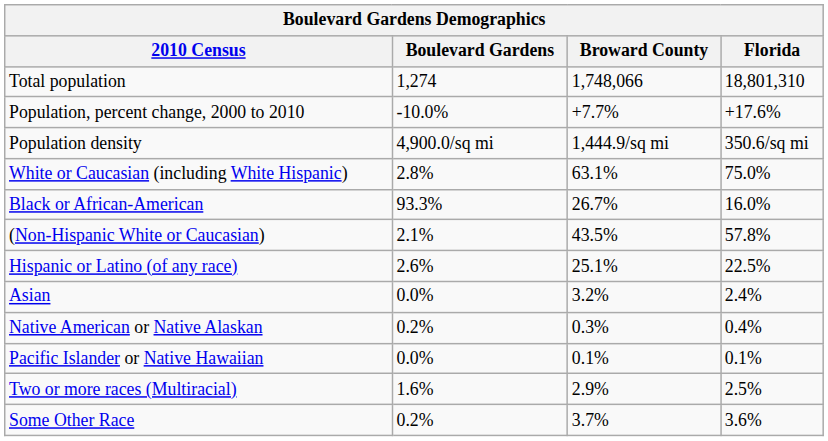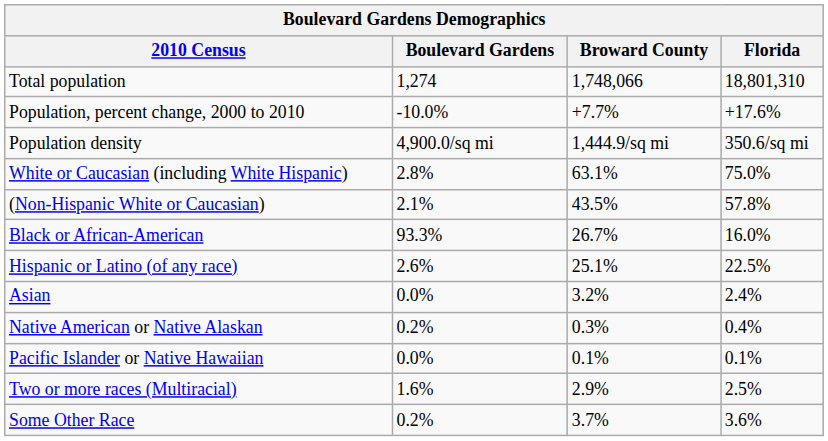rows swapped: (Non-Hispanic White or Caucasian) <-> Black or African-American
